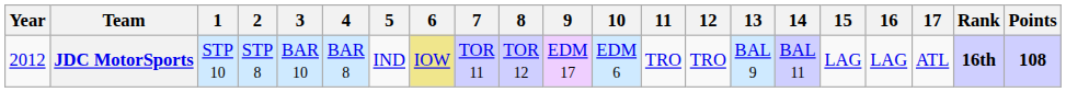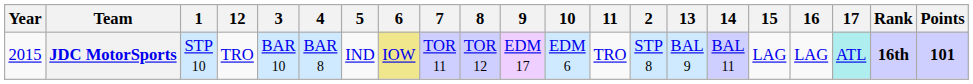columns swapped: 2 <-> 12
JDC MotorSports | Year: 2012 -> 2015
JDC MotorSports | 17: no background -> paleturquoise background
JDC MotorSports | Points: 108 -> 101
